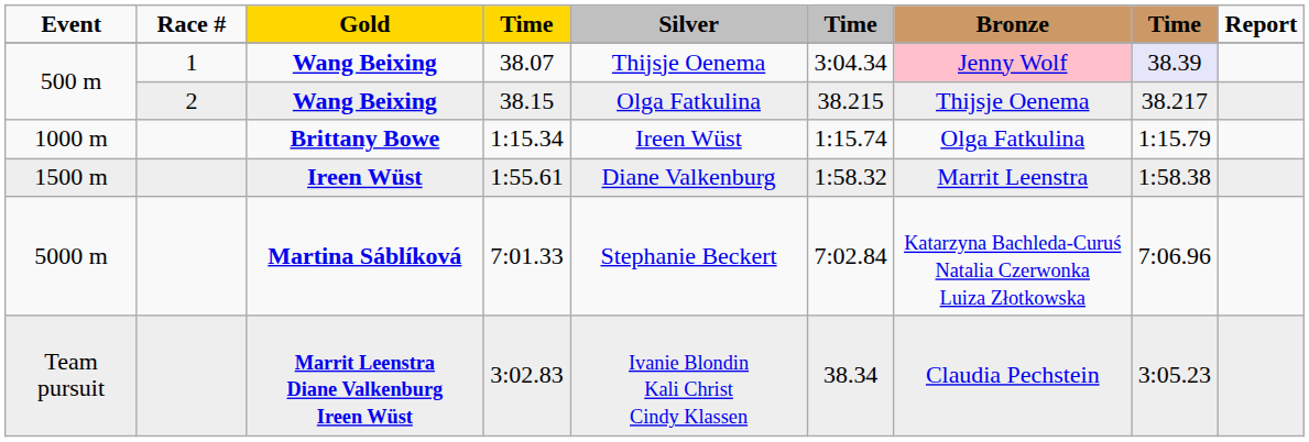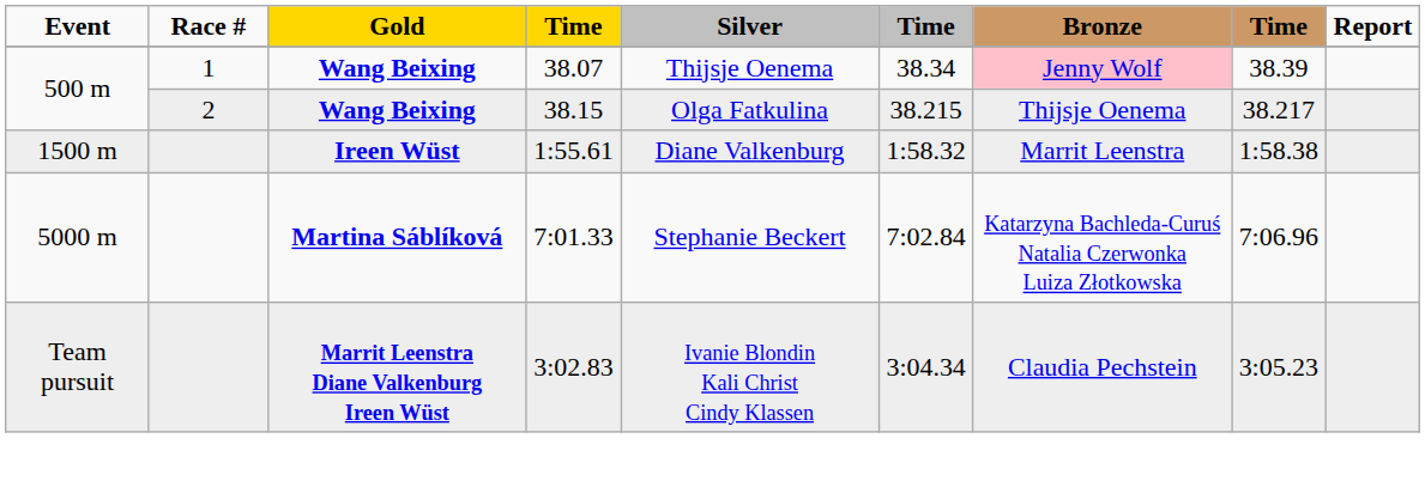38.07 | column 6: 3:04.34 -> 38.34
38.07 | column 8: lavender background -> no background
- row: 1000 m | Brittany Bowe | 1:15.34 | Ireen Wüst | 1:15.74 | Olga Fatkulina | 1:15.79
3:02.83 | column 6: 38.34 -> 3:04.34
